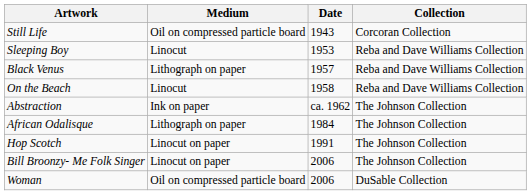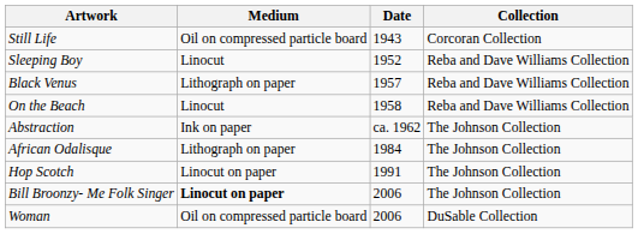Sleeping Boy | Date: 1953 -> 1952
Bill Broonzy- Me Folk Singer | Medium: normal -> bold
